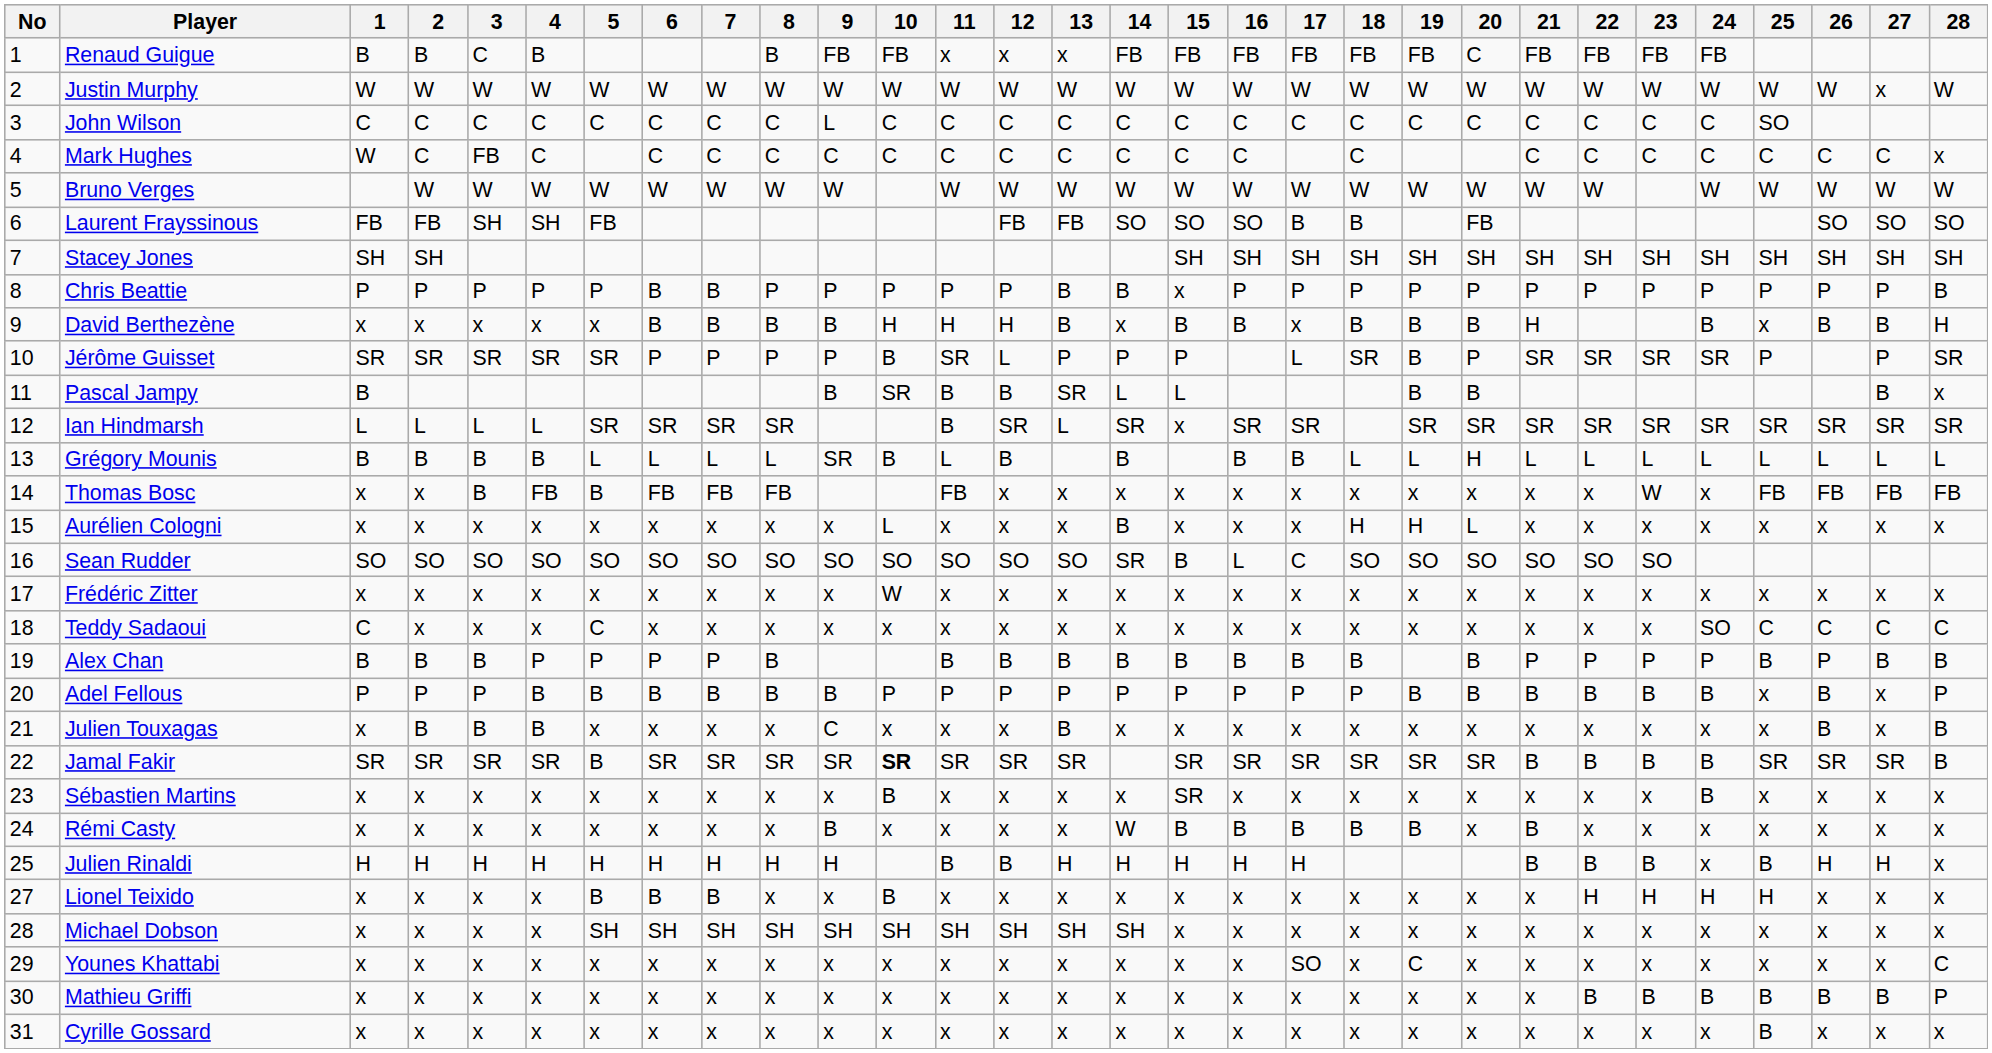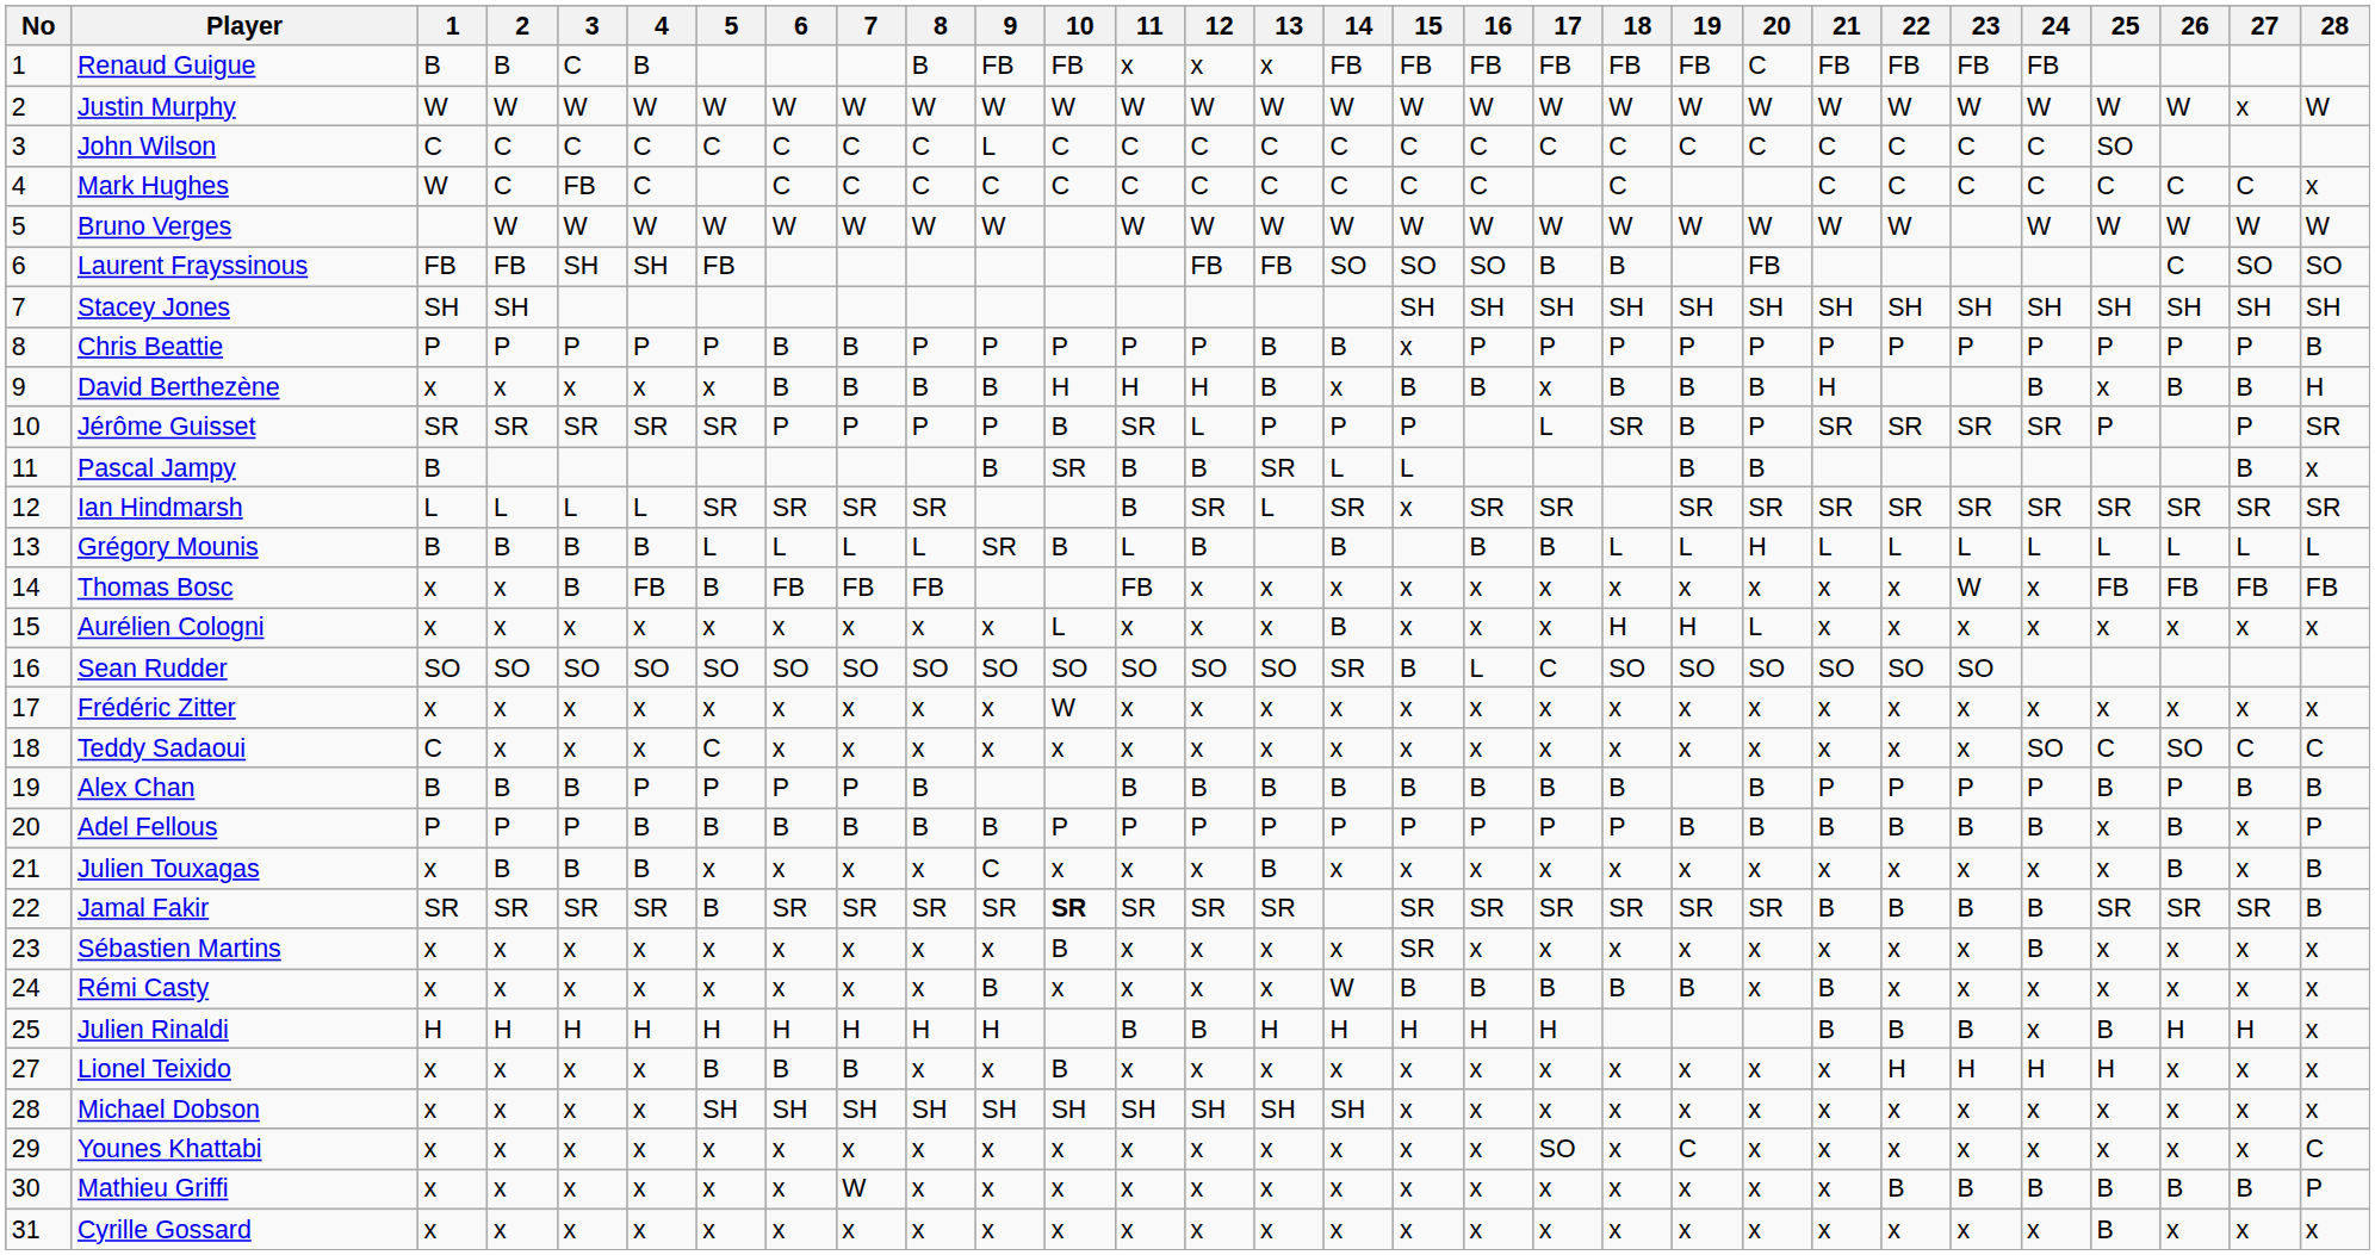Laurent Frayssinous | 26: SO -> C
Teddy Sadaoui | 26: C -> SO
Mathieu Griffi | 7: x -> W
